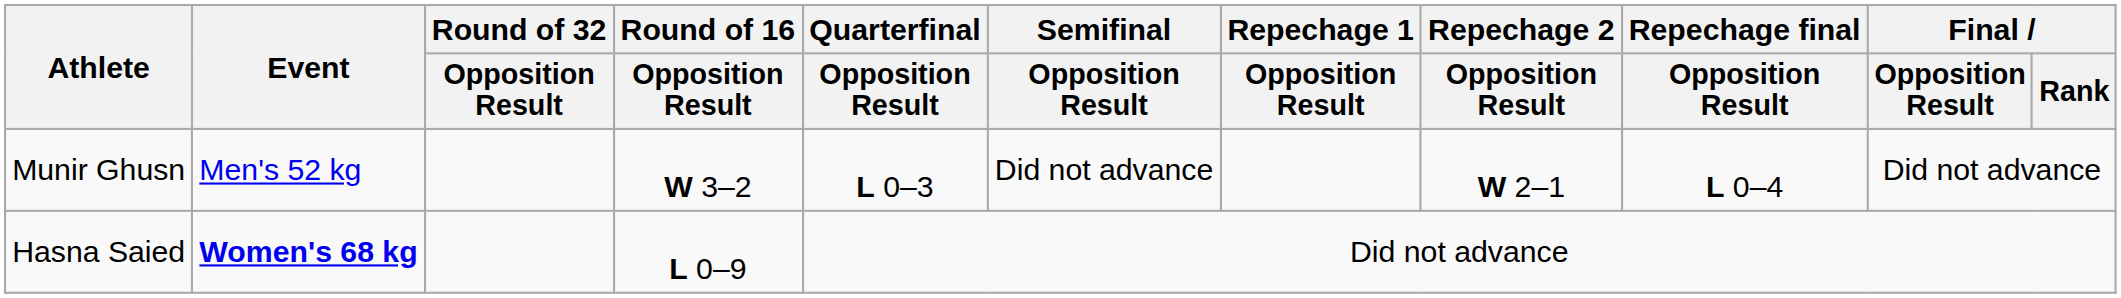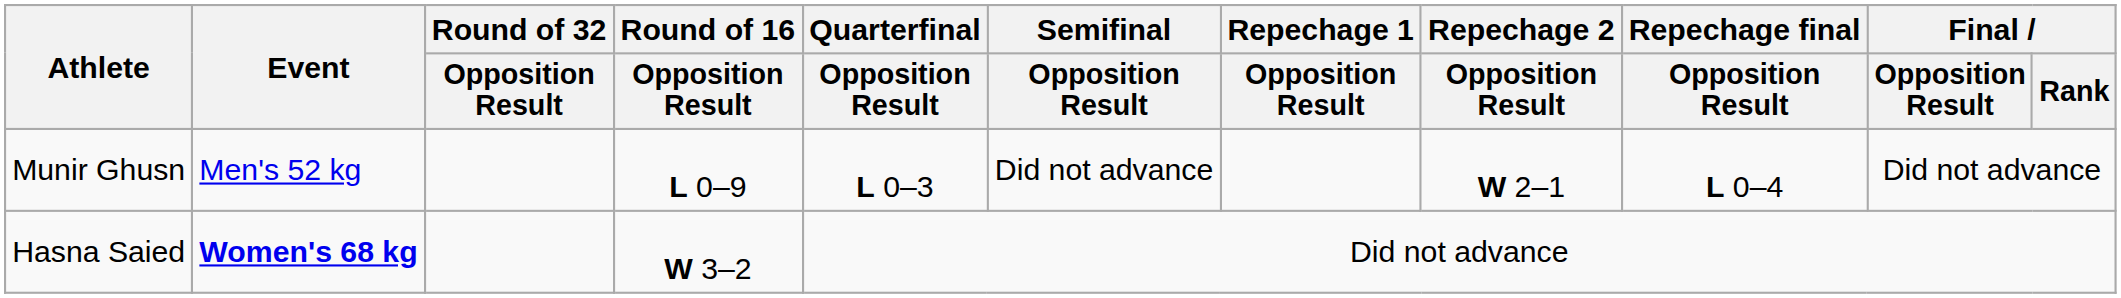Munir Ghusn | Round of 16 / Opposition Result: W 3–2 -> L 0–9
Hasna Saied | Round of 16 / Opposition Result: L 0–9 -> W 3–2
